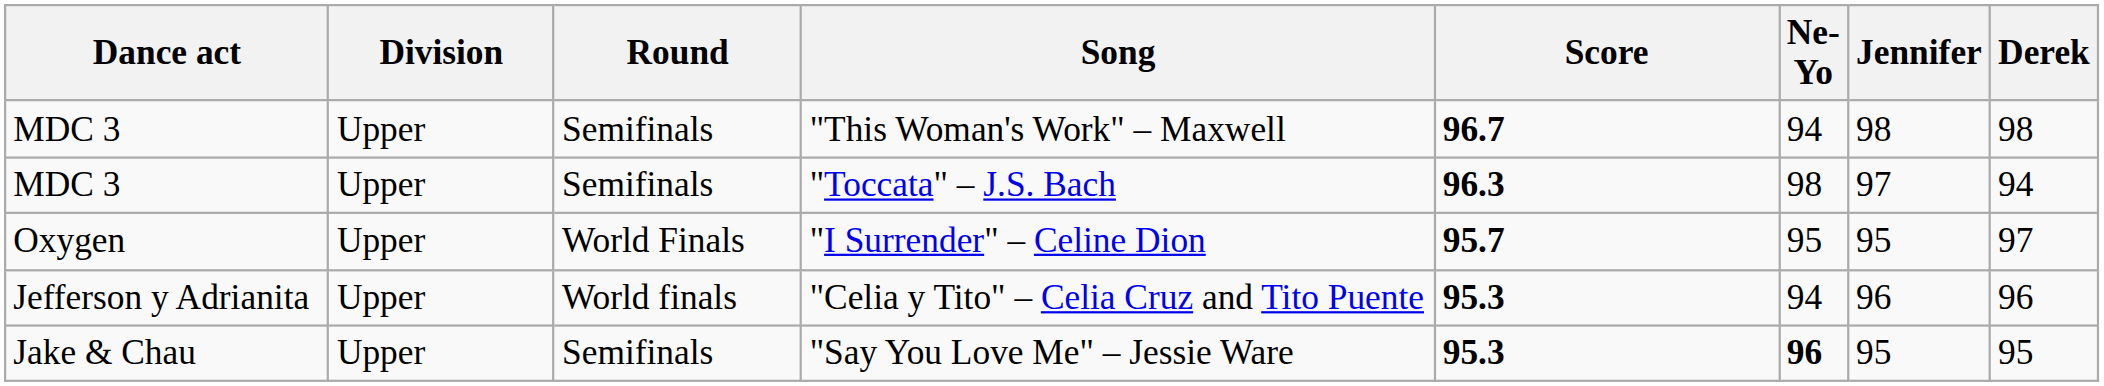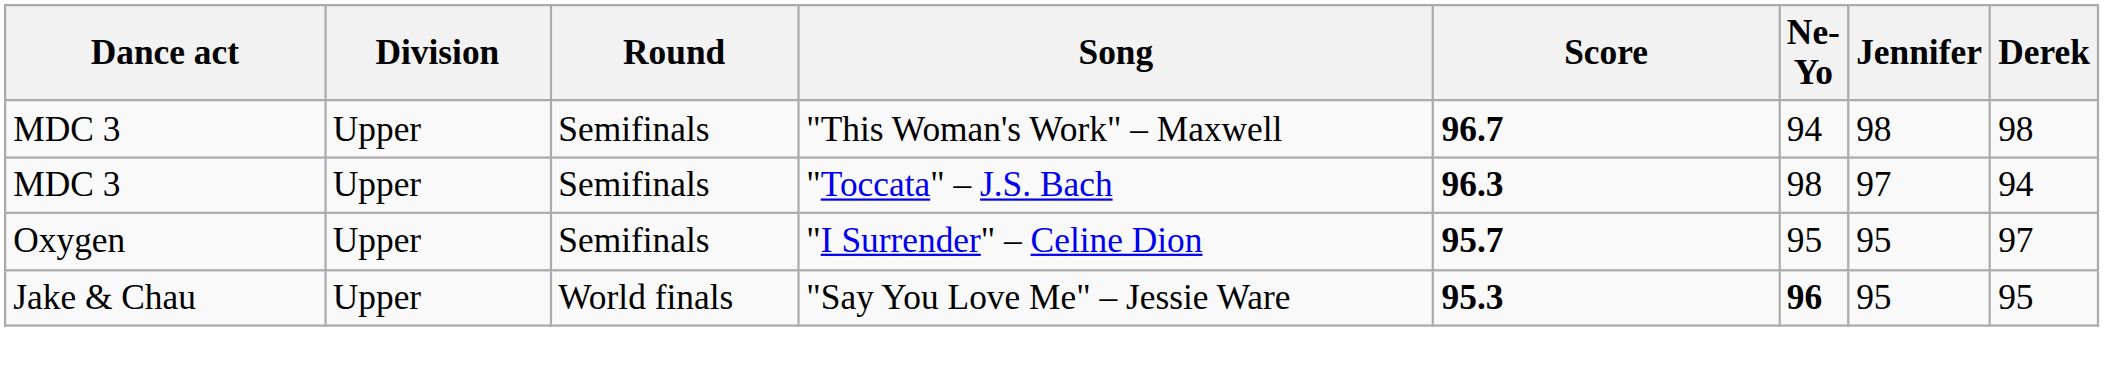"I Surrender" – Celine Dion | Round: World Finals -> Semifinals
- row: Jefferson y Adrianita | Upper | World finals | "Celia y Tito" – Celia Cruz and Tito Puente | 95.3 | 94 | 96 | 96
"Say You Love Me" – Jessie Ware | Round: Semifinals -> World finals
